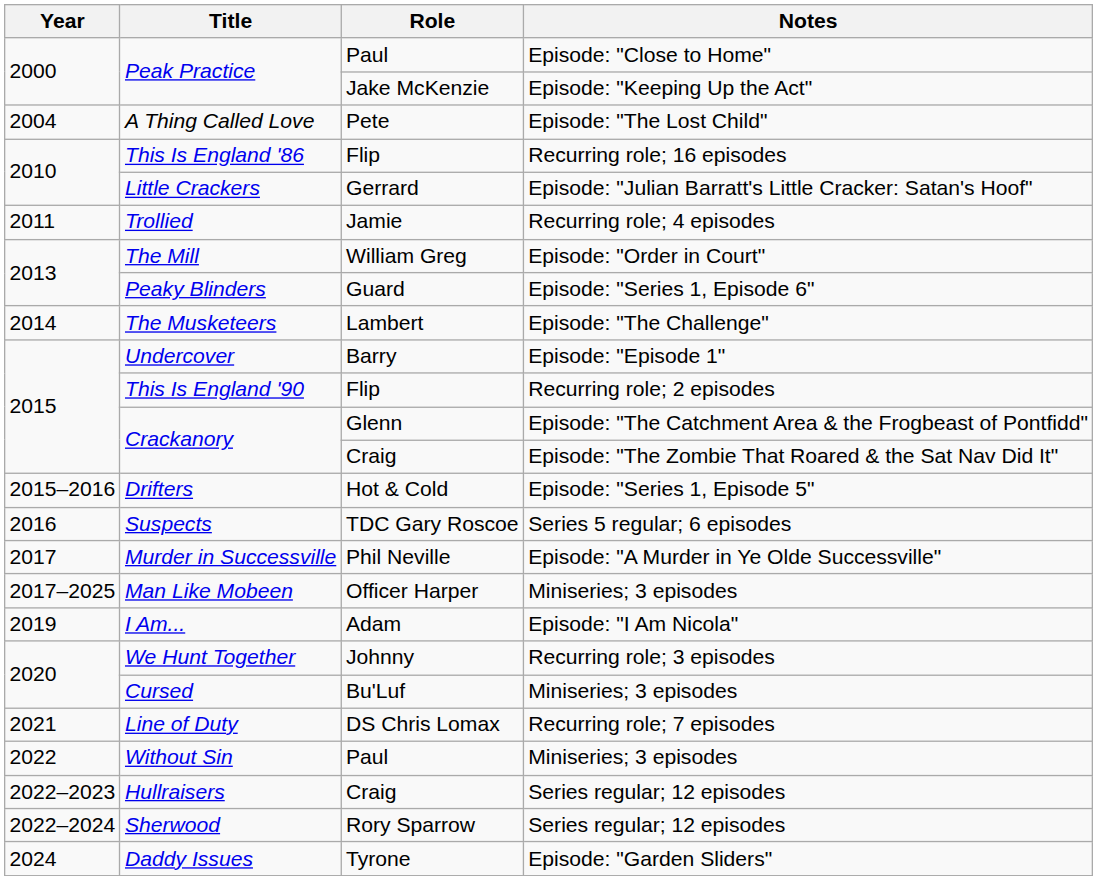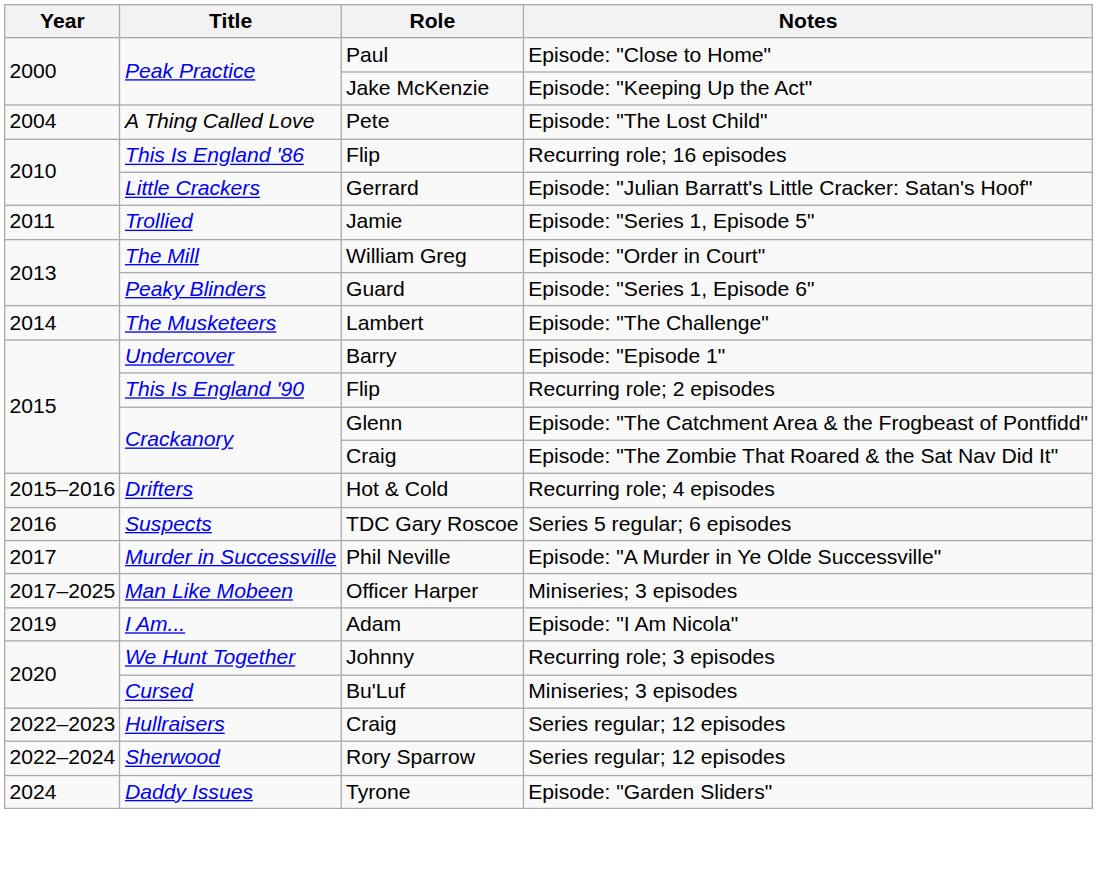Trollied | Notes: Recurring role; 4 episodes -> Episode: "Series 1, Episode 5"
Drifters | Notes: Episode: "Series 1, Episode 5" -> Recurring role; 4 episodes
- row: 2021 | Line of Duty | DS Chris Lomax | Recurring role; 7 episodes
- row: 2022 | Without Sin | Paul | Miniseries; 3 episodes
